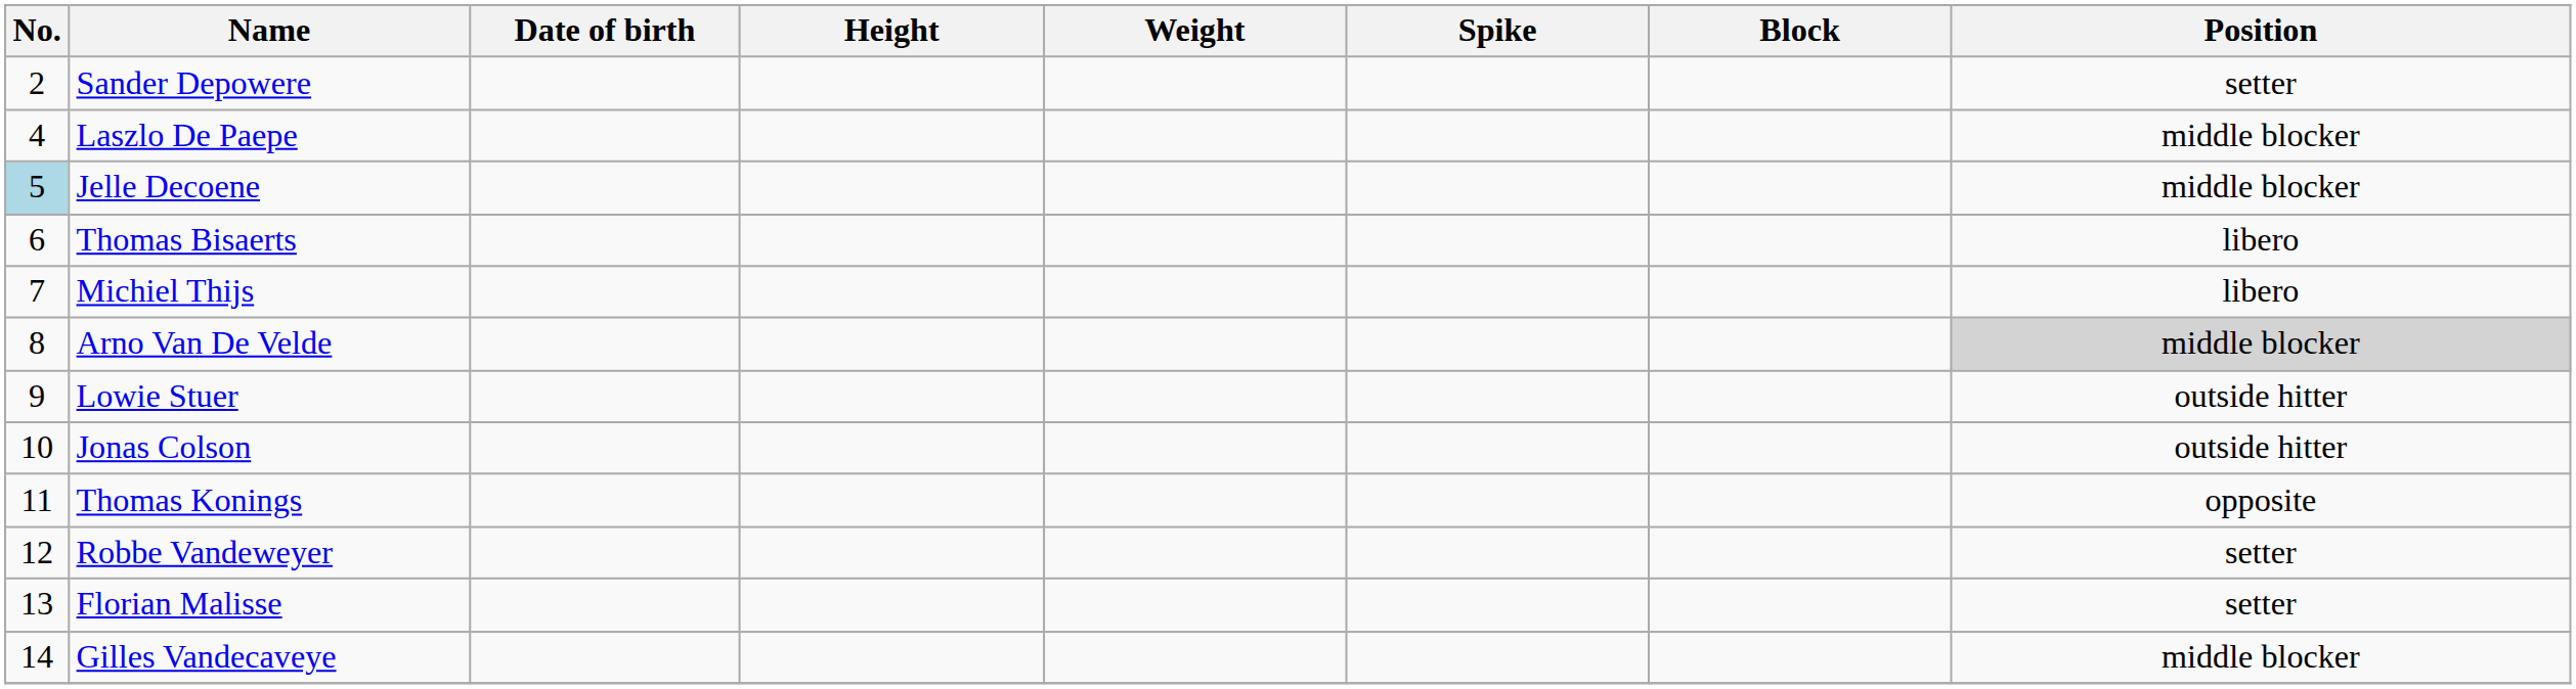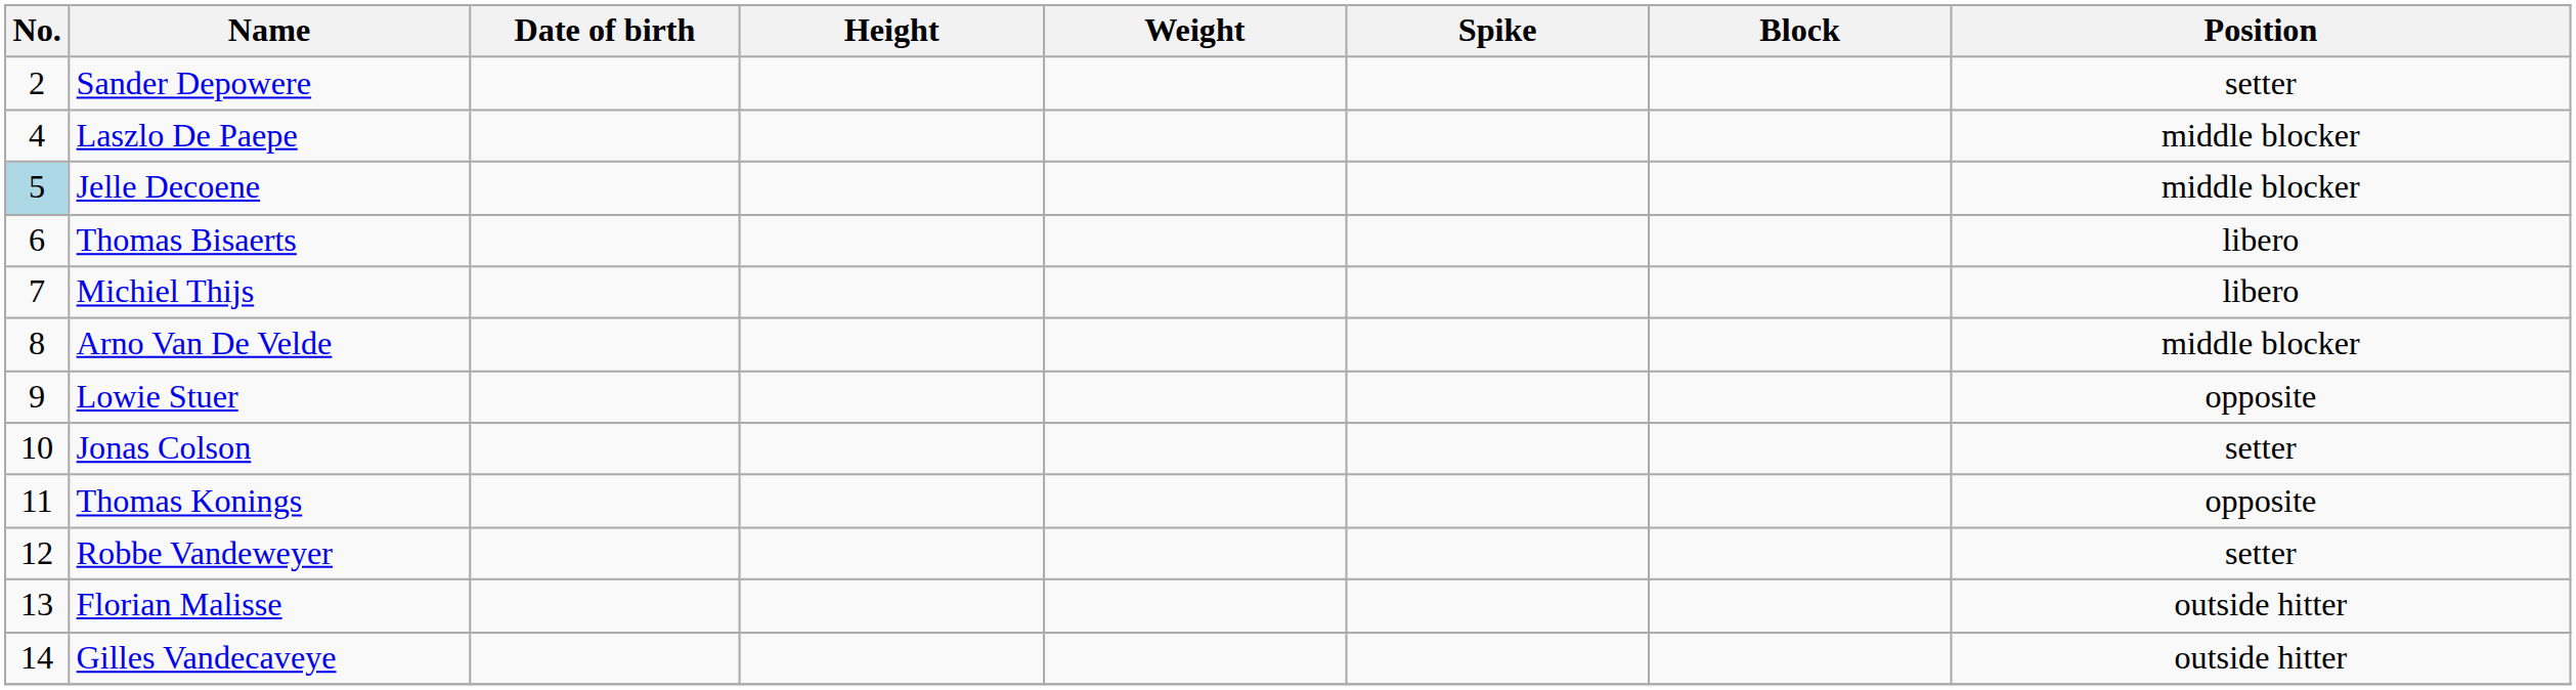Arno Van De Velde | Position: lightgrey background -> no background
Lowie Stuer | Position: outside hitter -> opposite
Jonas Colson | Position: outside hitter -> setter
Florian Malisse | Position: setter -> outside hitter
Gilles Vandecaveye | Position: middle blocker -> outside hitter
